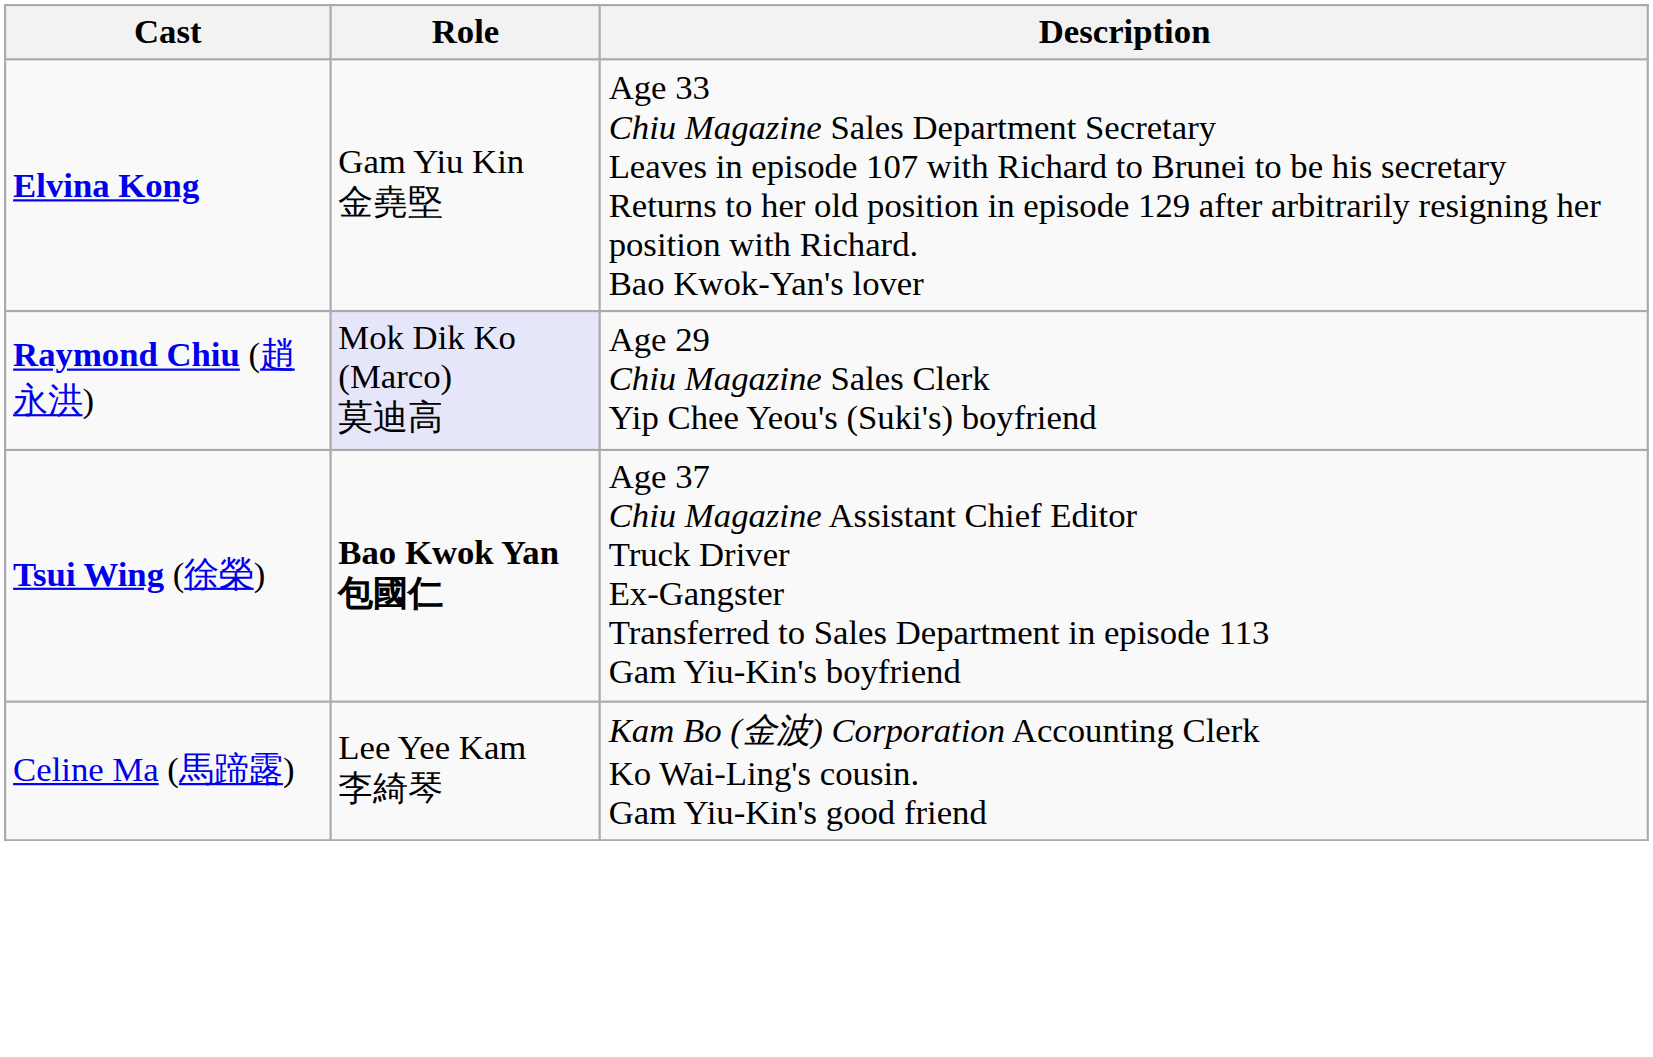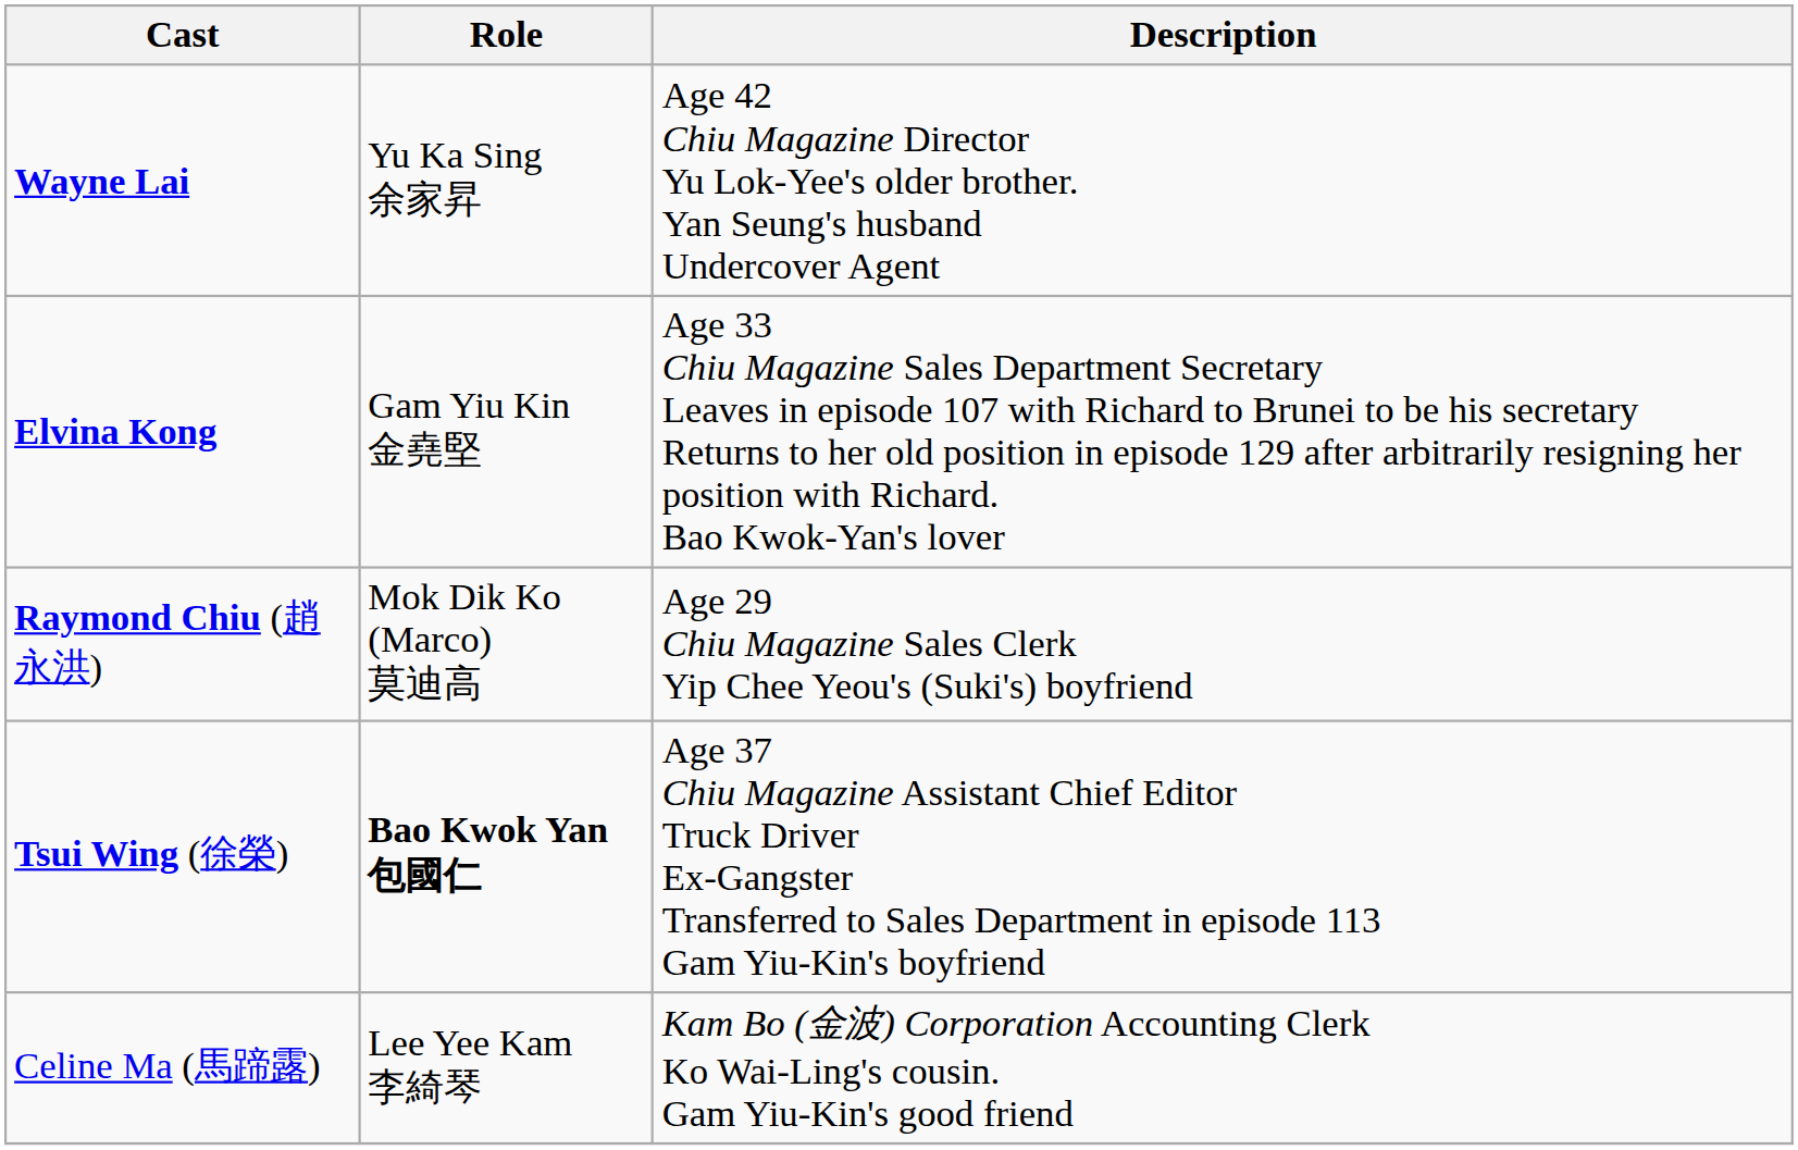+ row: Wayne Lai | Yu Ka Sing 余家昇 | Age 42 Chiu Magazine Director Yu Lok-Yee's older brother. Yan Seung's husband Undercover Agent
Raymond Chiu (趙永洪) | Role: lavender background -> no background
